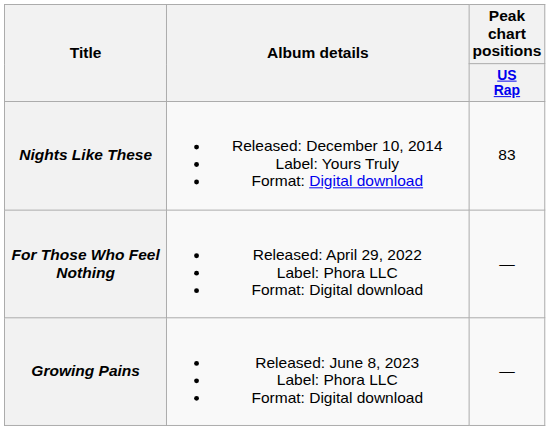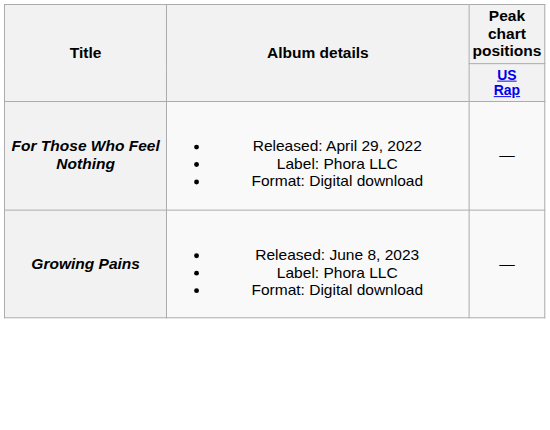- row: Nights Like These | Released: December 10, 2014 Label: Yours Truly Format: Digital download | 83
